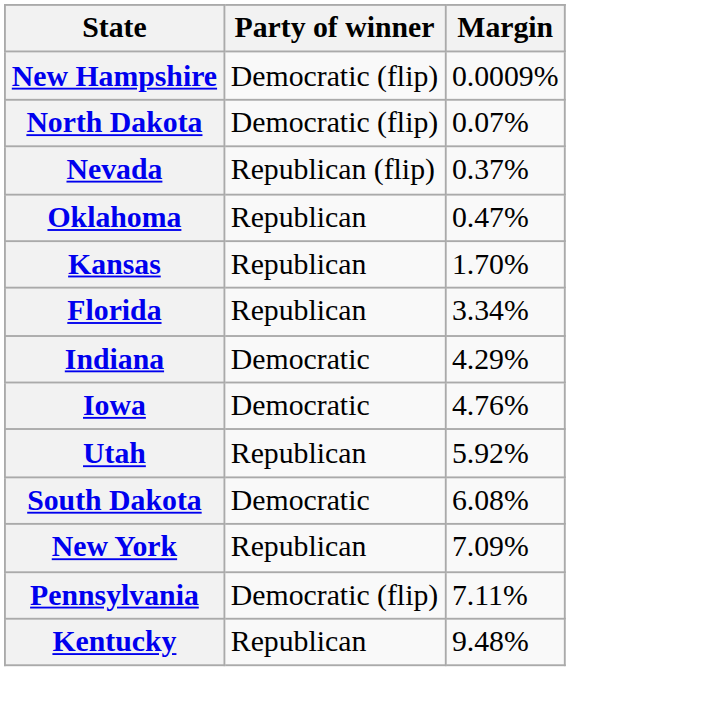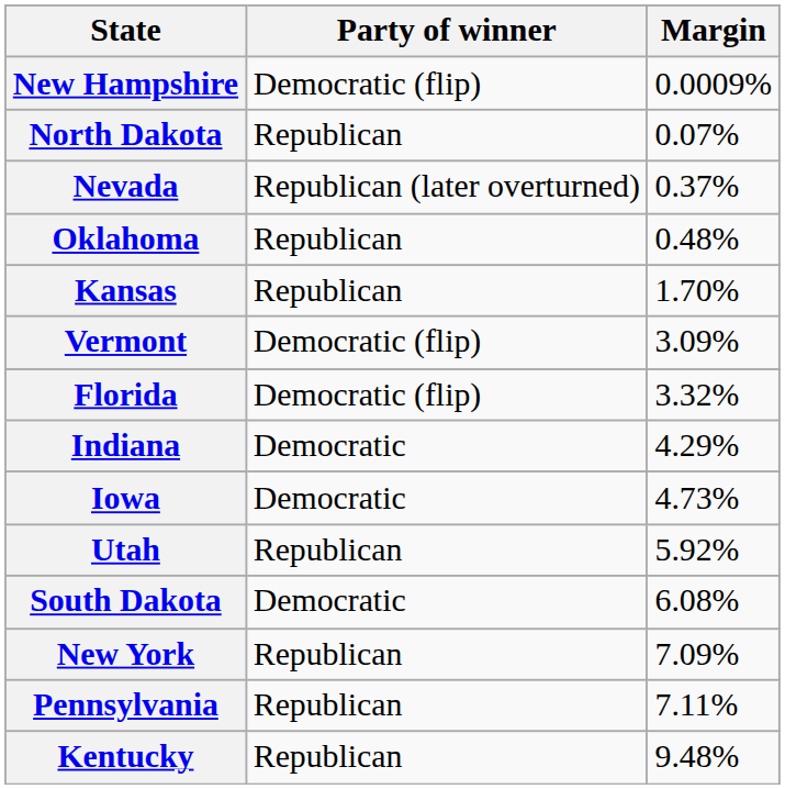North Dakota | Party of winner: Democratic (flip) -> Republican
Nevada | Party of winner: Republican (flip) -> Republican (later overturned)
Oklahoma | Margin: 0.47% -> 0.48%
+ row: Vermont | Democratic (flip) | 3.09%
Florida | Party of winner: Republican -> Democratic (flip)
Florida | Margin: 3.34% -> 3.32%
Iowa | Margin: 4.76% -> 4.73%
Pennsylvania | Party of winner: Democratic (flip) -> Republican
